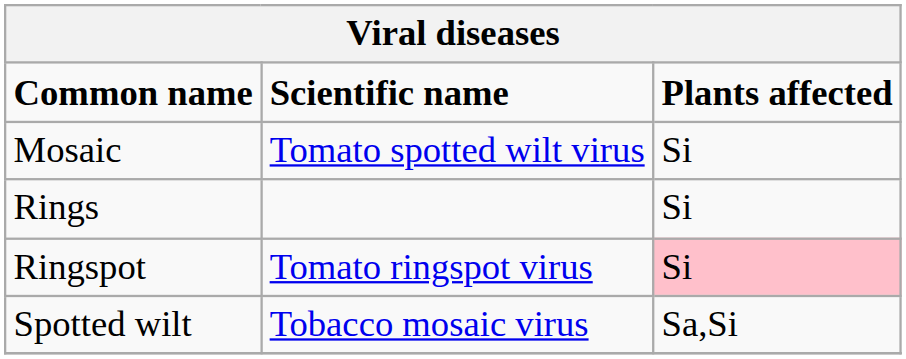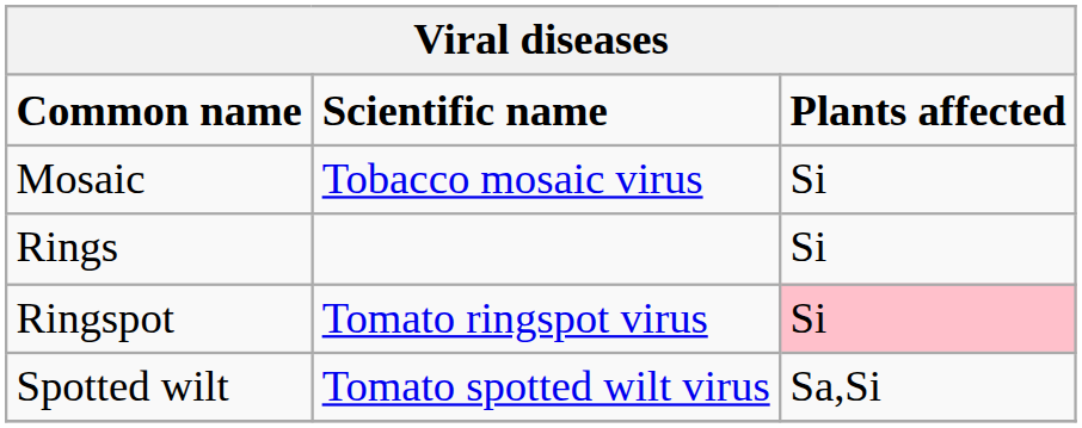Mosaic | Scientific name: Tomato spotted wilt virus -> Tobacco mosaic virus
Spotted wilt | Scientific name: Tobacco mosaic virus -> Tomato spotted wilt virus
